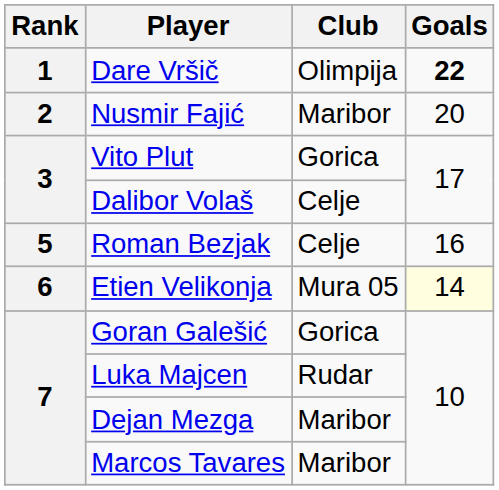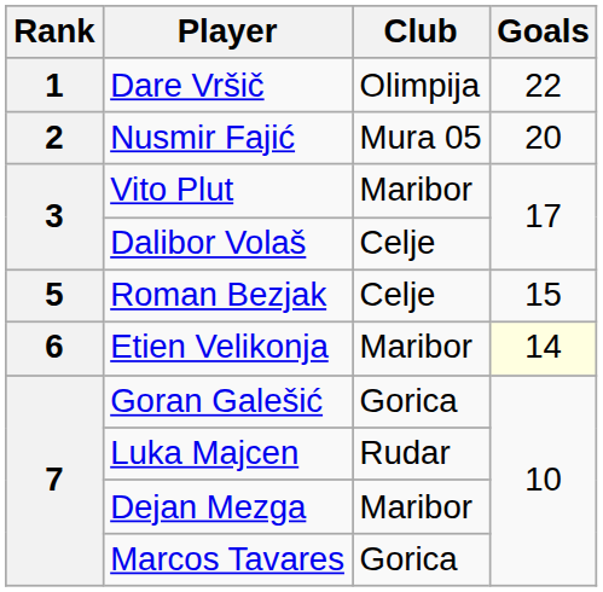Dare Vršič | Goals: bold -> normal
Nusmir Fajić | Club: Maribor -> Mura 05
Vito Plut | Club: Gorica -> Maribor
Roman Bezjak | Goals: 16 -> 15
Etien Velikonja | Club: Mura 05 -> Maribor
Marcos Tavares | Club: Maribor -> Gorica
